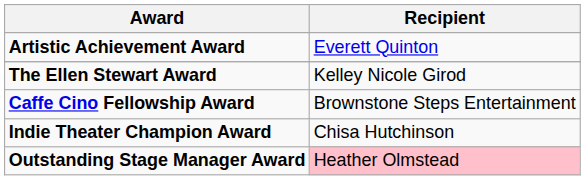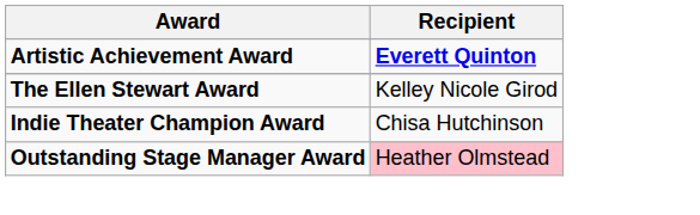Artistic Achievement Award | Recipient: normal -> bold
- row: Caffe Cino Fellowship Award | Brownstone Steps Entertainment
